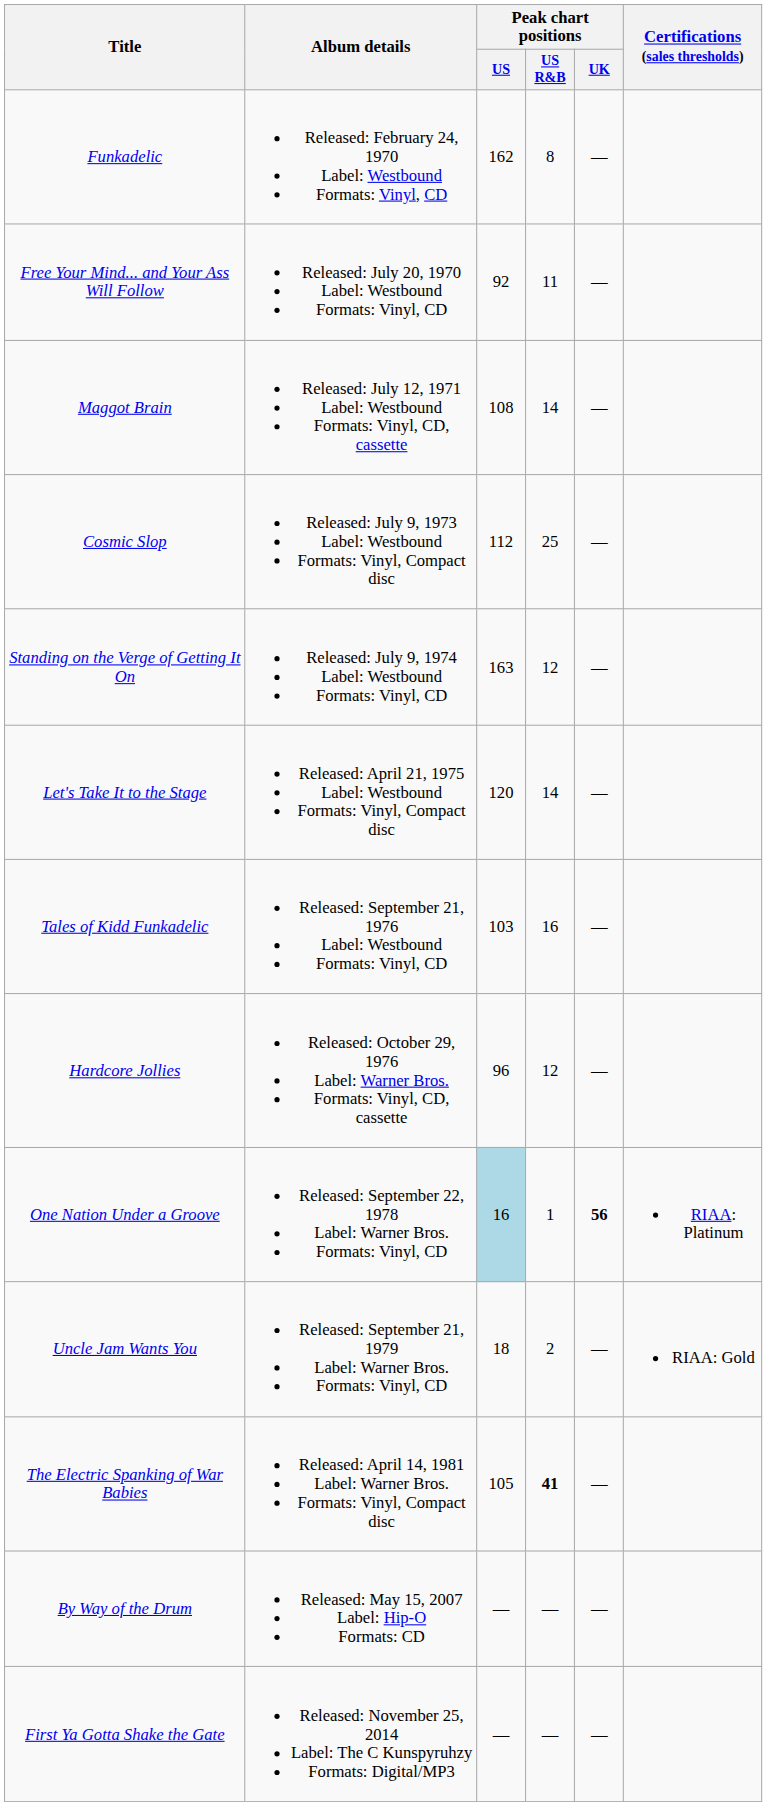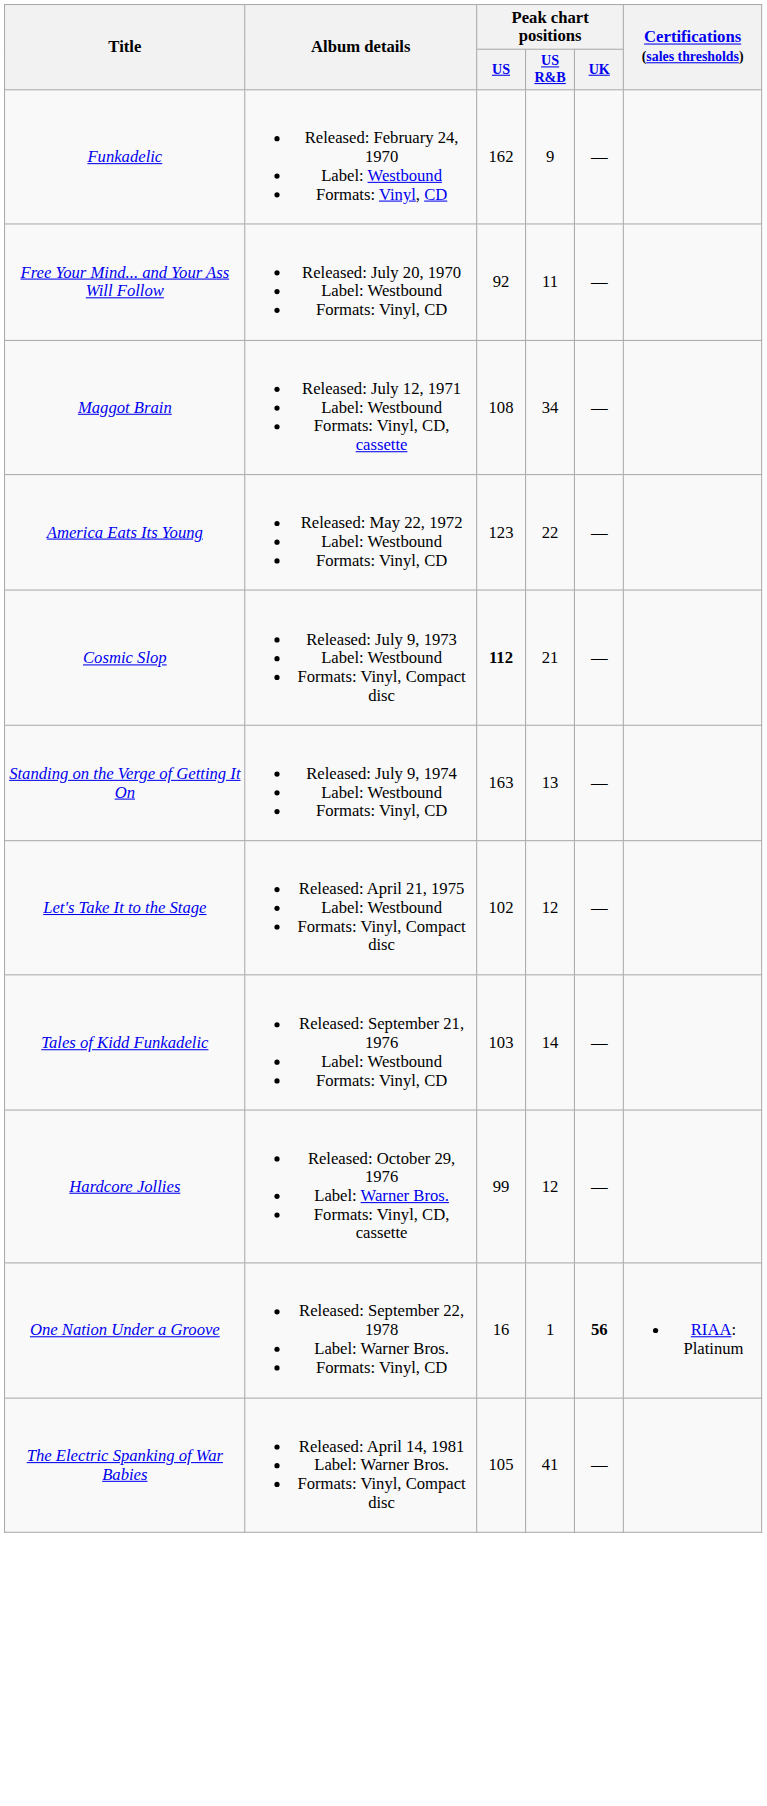Funkadelic | Peak chart positions / US R&B: 8 -> 9
Maggot Brain | Peak chart positions / US R&B: 14 -> 34
+ row: America Eats Its Young | Released: May 22, 1972 Label: Westbound Formats: Vinyl, CD | 123 | 22 | —
Cosmic Slop | Peak chart positions / US: normal -> bold
Cosmic Slop | Peak chart positions / US R&B: 25 -> 21
Standing on the Verge of Getting It On | Peak chart positions / US R&B: 12 -> 13
Let's Take It to the Stage | Peak chart positions / US: 120 -> 102
Let's Take It to the Stage | Peak chart positions / US R&B: 14 -> 12
Tales of Kidd Funkadelic | Peak chart positions / US R&B: 16 -> 14
Hardcore Jollies | Peak chart positions / US: 96 -> 99
One Nation Under a Groove | Peak chart positions / US: lightblue background -> no background
- row: Uncle Jam Wants You | Released: September 21, 1979 Label: Warner Bros. Formats: Vinyl, CD | 18 | 2 | — | RIAA: Gold
The Electric Spanking of War Babies | Peak chart positions / US R&B: bold -> normal
- row: By Way of the Drum | Released: May 15, 2007 Label: Hip-O Formats: CD | — | — | —
- row: First Ya Gotta Shake the Gate | Released: November 25, 2014 Label: The C Kunspyruhzy Formats: Digital/MP3 | — | — | —
